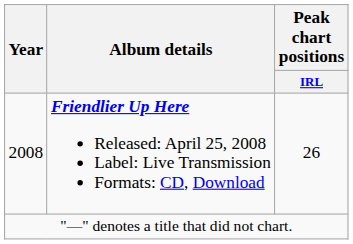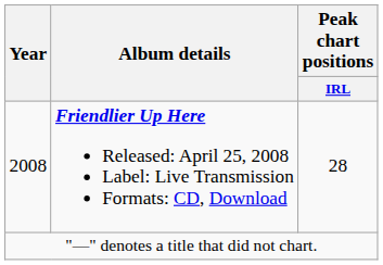2008 | Peak chart positions / IRL: 26 -> 28
